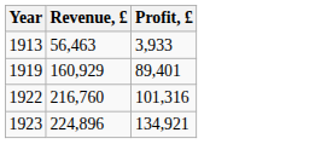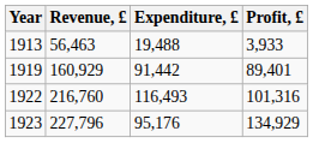+ column: Expenditure, £ | 19,488 | 91,442 | 116,493 | 95,176
1923 | Revenue, £: 224,896 -> 227,796
1923 | Profit, £: 134,921 -> 134,929
